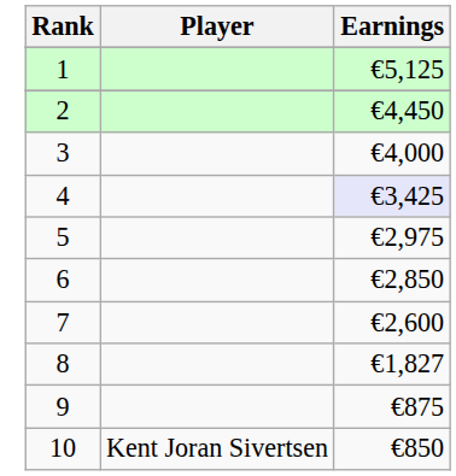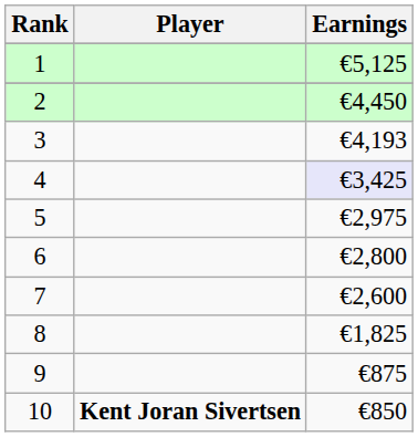3 | Earnings: €4,000 -> €4,193
6 | Earnings: €2,850 -> €2,800
8 | Earnings: €1,827 -> €1,825
10 | Player: normal -> bold
